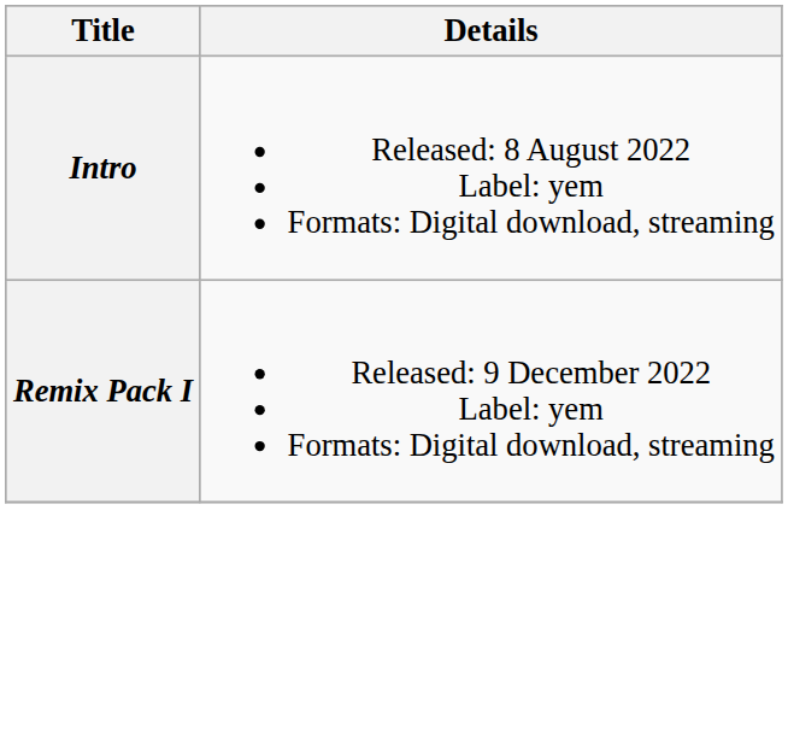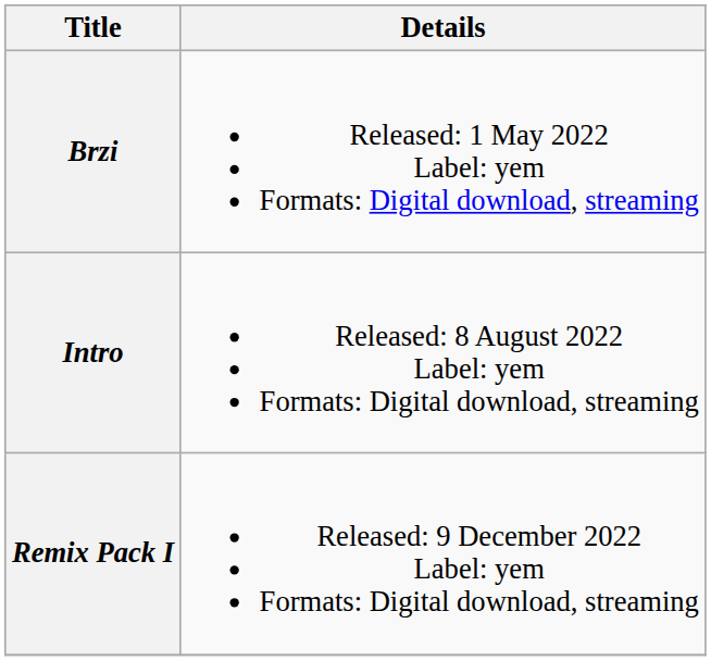+ row: Brzi | Released: 1 May 2022 Label: yem Formats: Digital download, streaming
